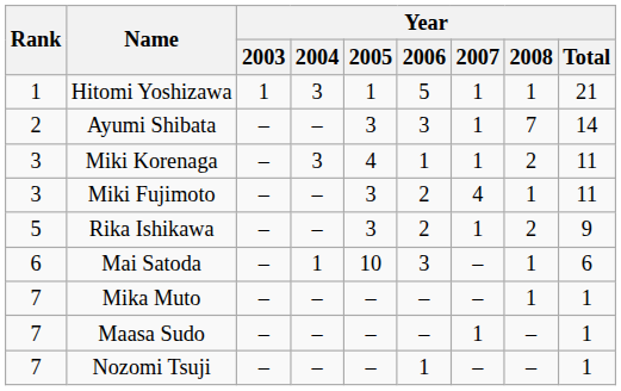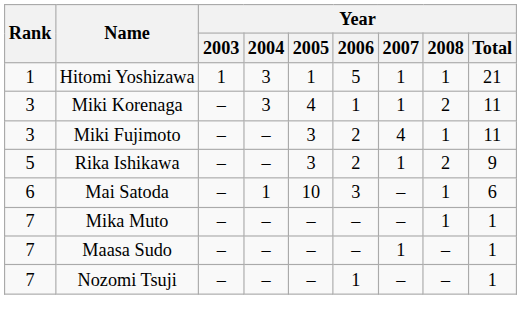- row: 2 | Ayumi Shibata | – | – | 3 | 3 | 1 | 7 | 14
